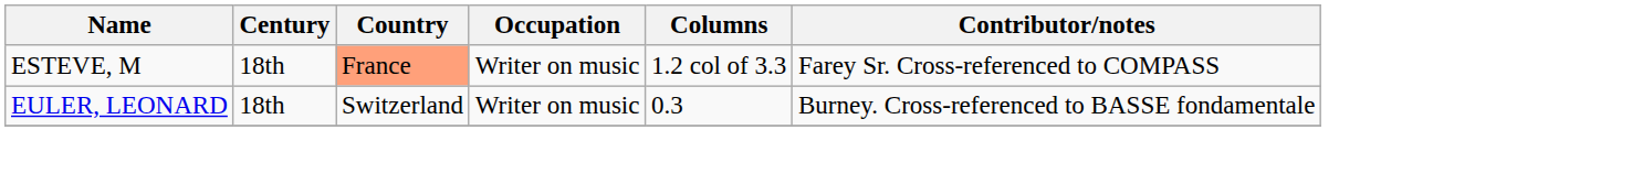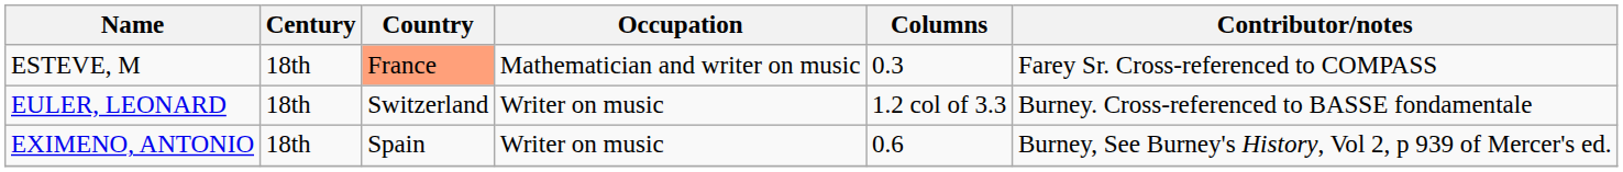ESTEVE, M | Occupation: Writer on music -> Mathematician and writer on music
ESTEVE, M | Columns: 1.2 col of 3.3 -> 0.3
EULER, LEONARD | Columns: 0.3 -> 1.2 col of 3.3
+ row: EXIMENO, ANTONIO | 18th | Spain | Writer on music | 0.6 | Burney, See Burney's History, Vol 2, p 939 of Mercer's ed.
